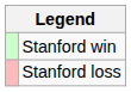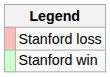rows swapped: Stanford win <-> Stanford loss
